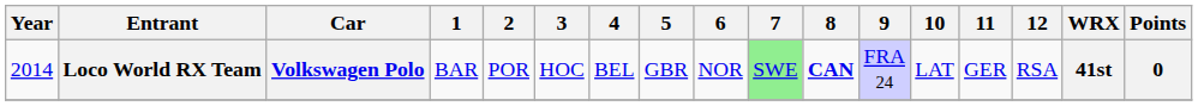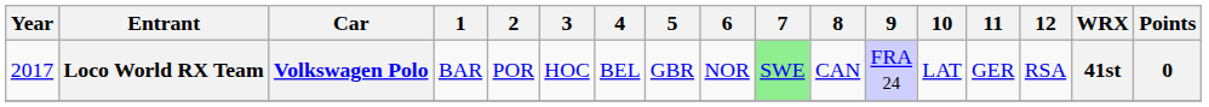Loco World RX Team | Year: 2014 -> 2017
Loco World RX Team | 8: bold -> normal
